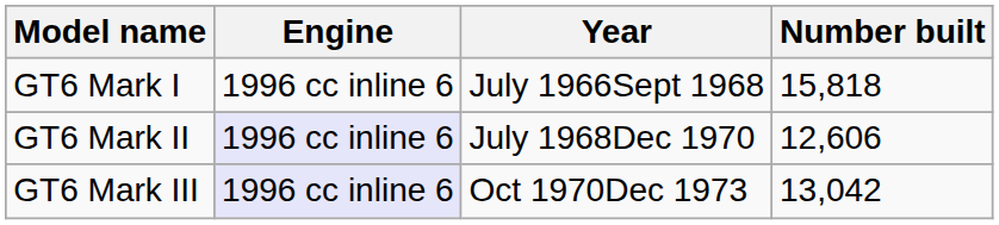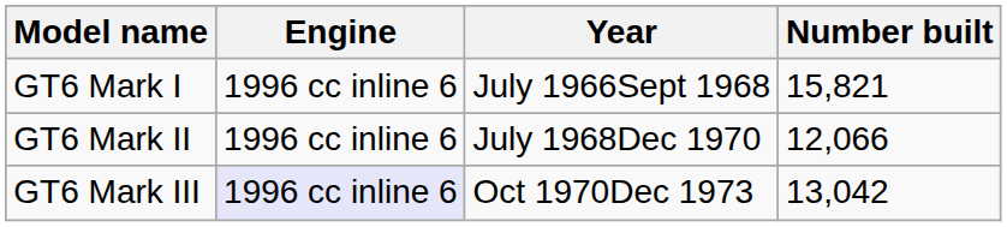GT6 Mark I | Number built: 15,818 -> 15,821
GT6 Mark II | Engine: lavender background -> no background
GT6 Mark II | Number built: 12,606 -> 12,066
